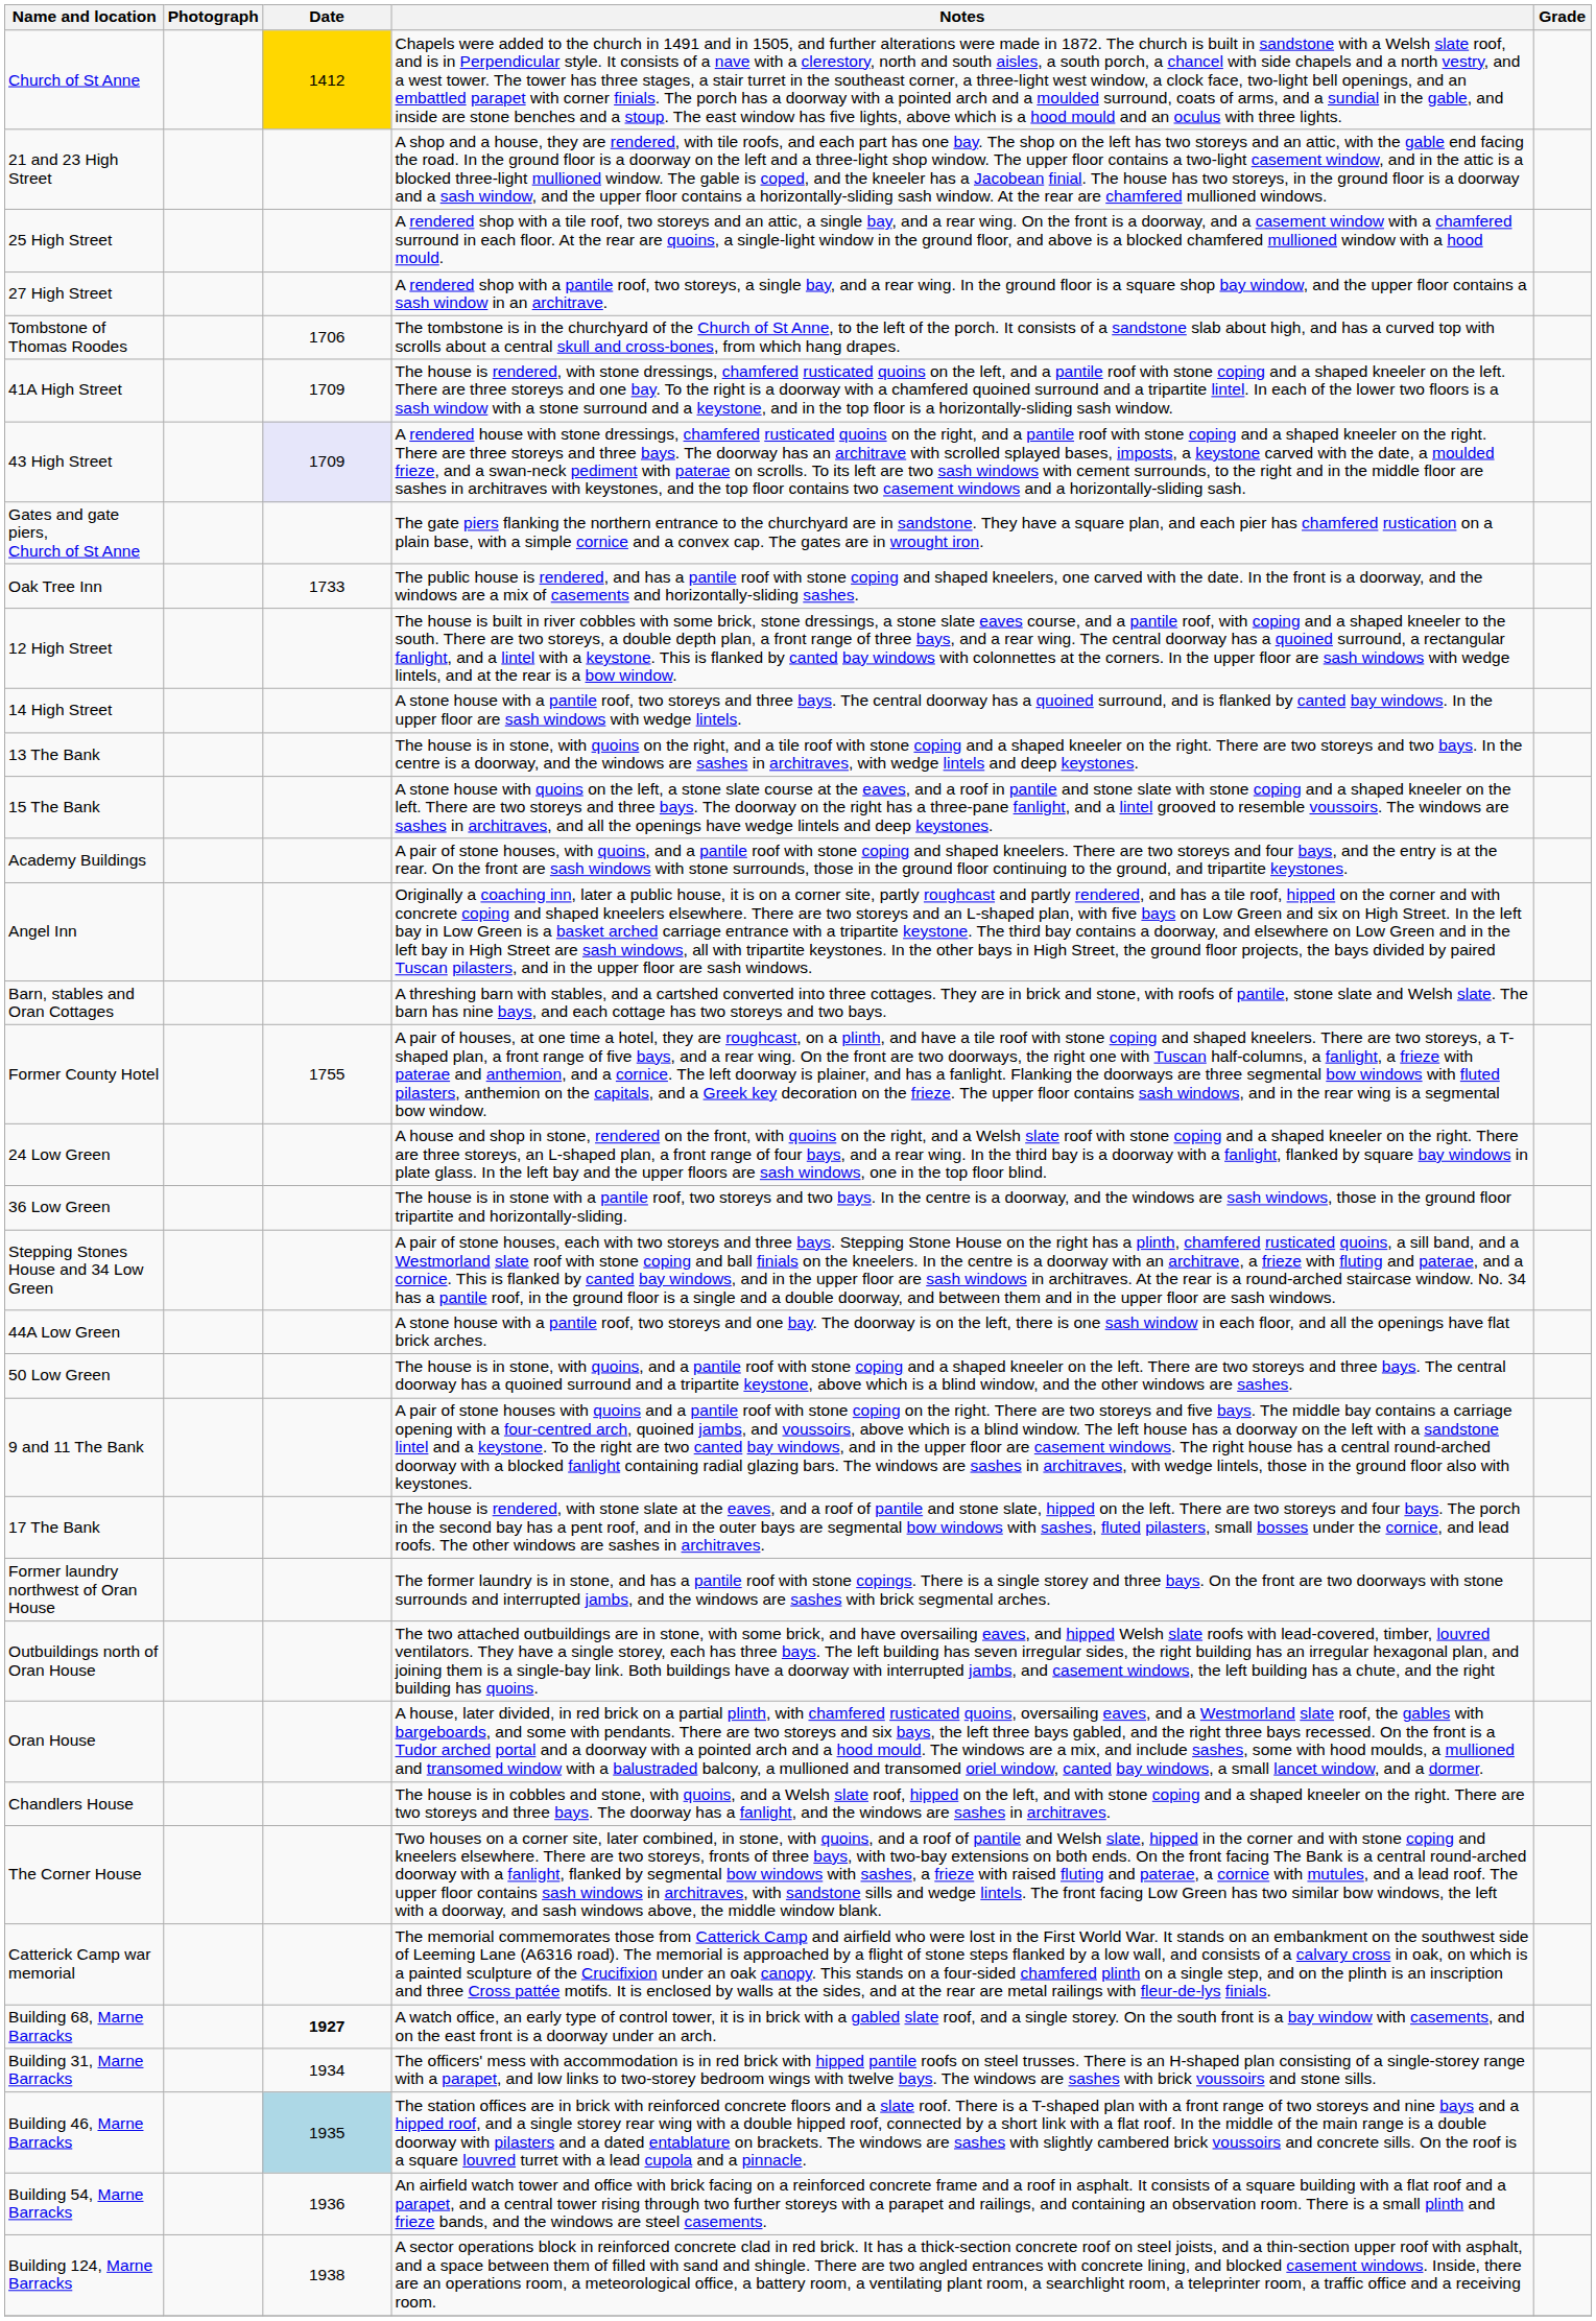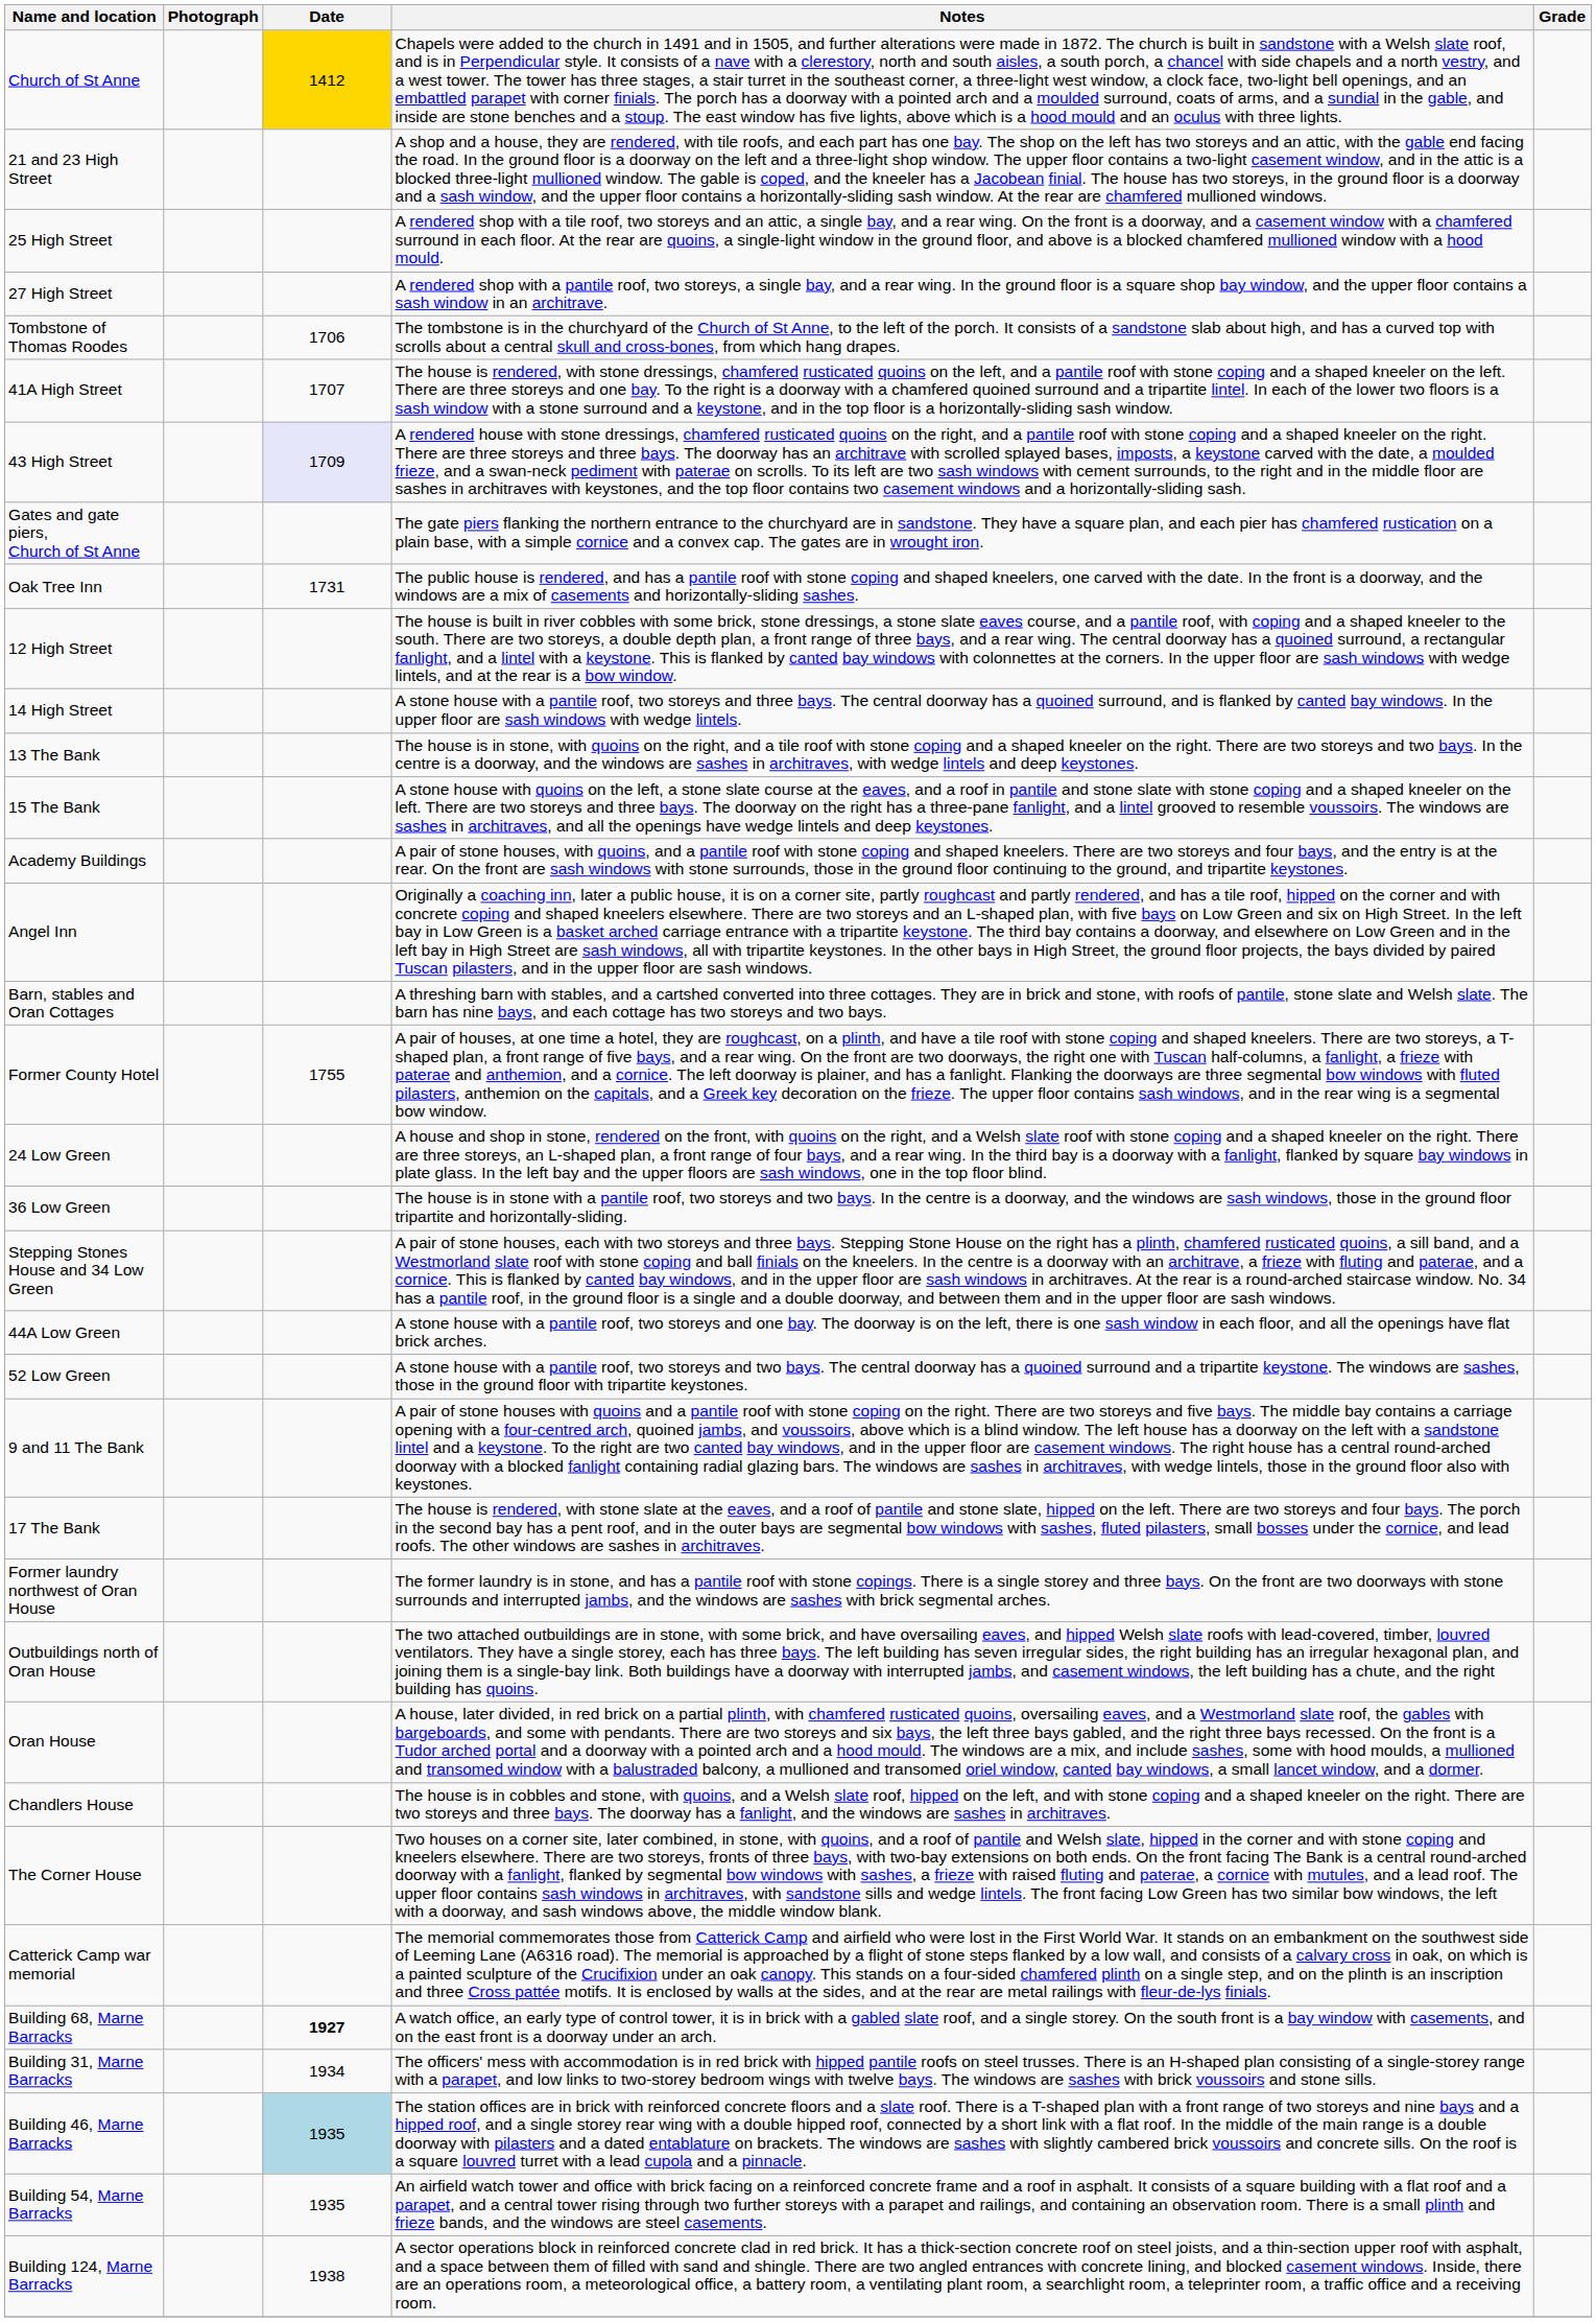41A High Street | Date: 1709 -> 1707
Oak Tree Inn | Date: 1733 -> 1731
- row: 50 Low Green | The house is in stone, with quoins, and a pantile roof with stone coping and a shaped kneeler on the left. There are two storeys and three bays. The central doorway has a quoined surround and a tripartite keystone, above which is a blind window, and the other windows are sashes.
+ row: 52 Low Green | A stone house with a pantile roof, two storeys and two bays. The central doorway has a quoined surround and a tripartite keystone. The windows are sashes, those in the ground floor with tripartite keystones.
Building 54, Marne Barracks | Date: 1936 -> 1935
